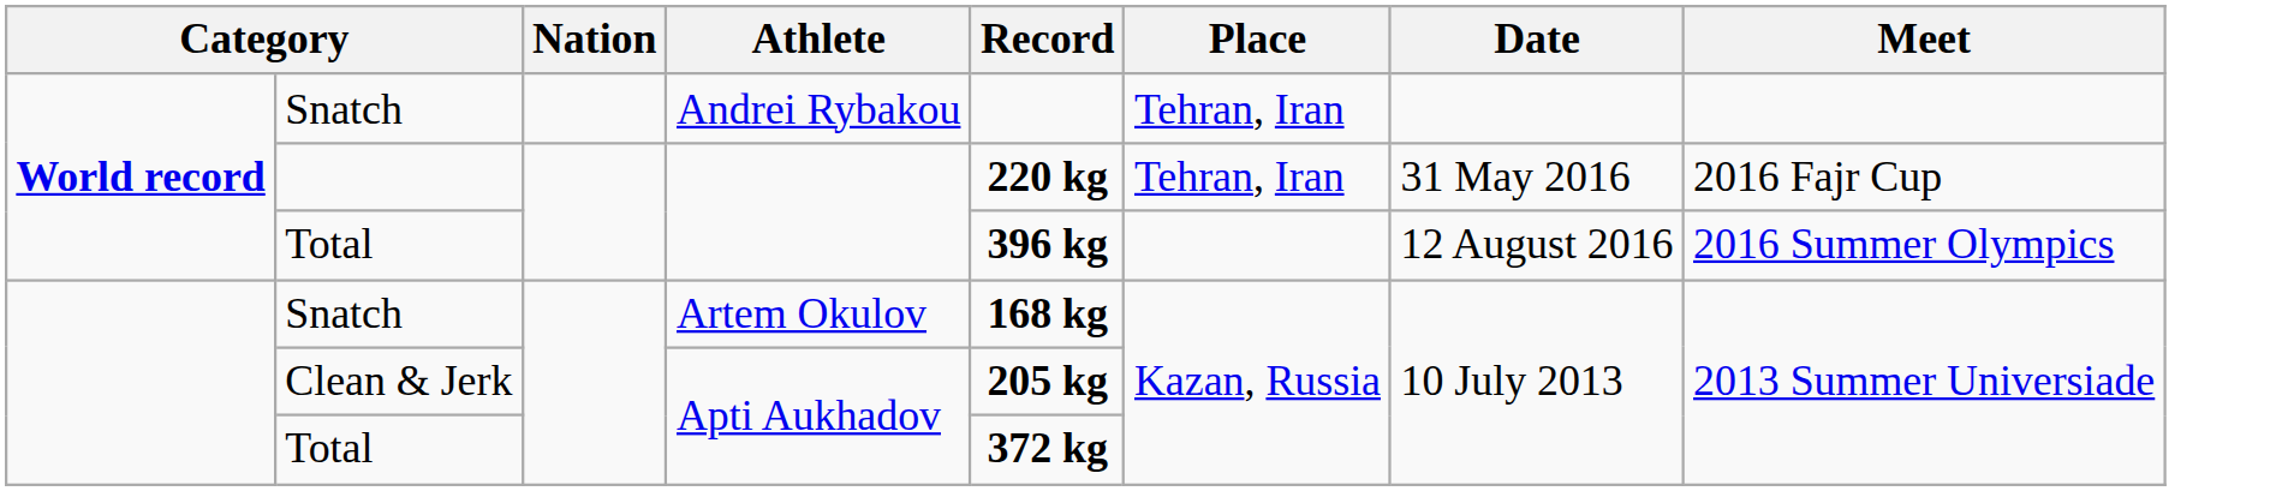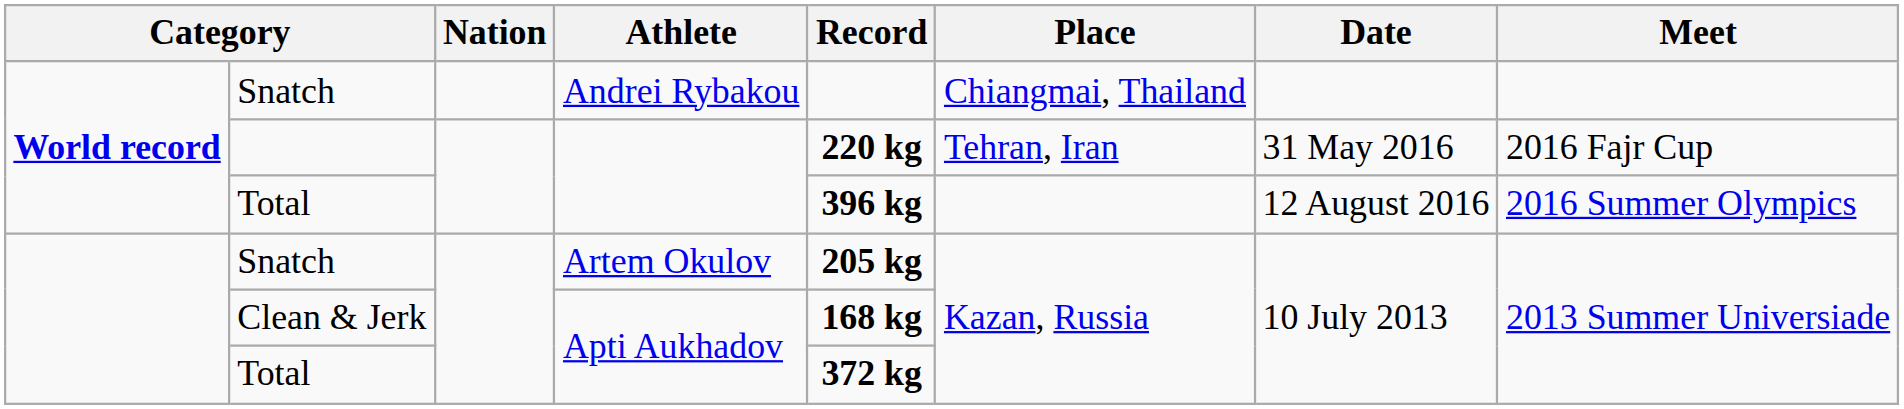Snatch / Andrei Rybakou | Place: Tehran, Iran -> Chiangmai, Thailand
Snatch / Artem Okulov | Record: 168 kg -> 205 kg
Clean & Jerk | Record: 205 kg -> 168 kg
